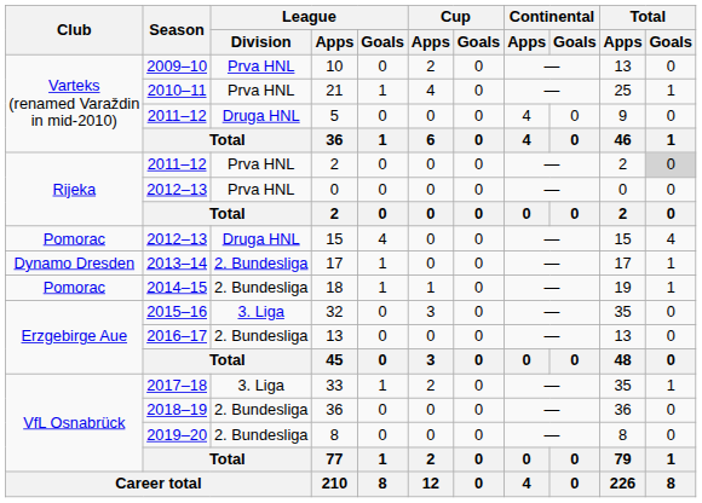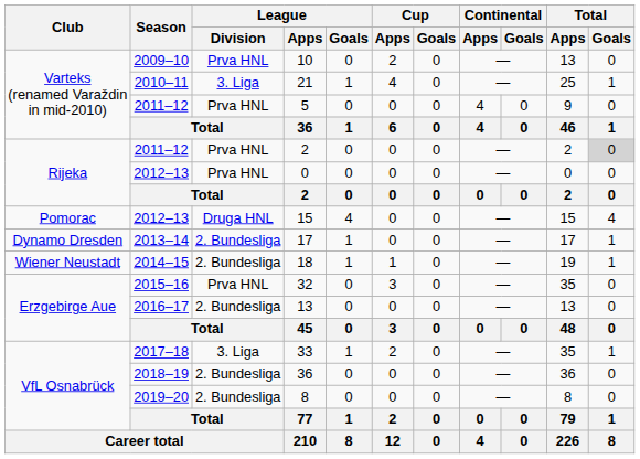21 | League / Division: Prva HNL -> 3. Liga
5 | League / Division: Druga HNL -> Prva HNL
18 | Club: Pomorac -> Wiener Neustadt
32 | League / Division: 3. Liga -> Prva HNL
